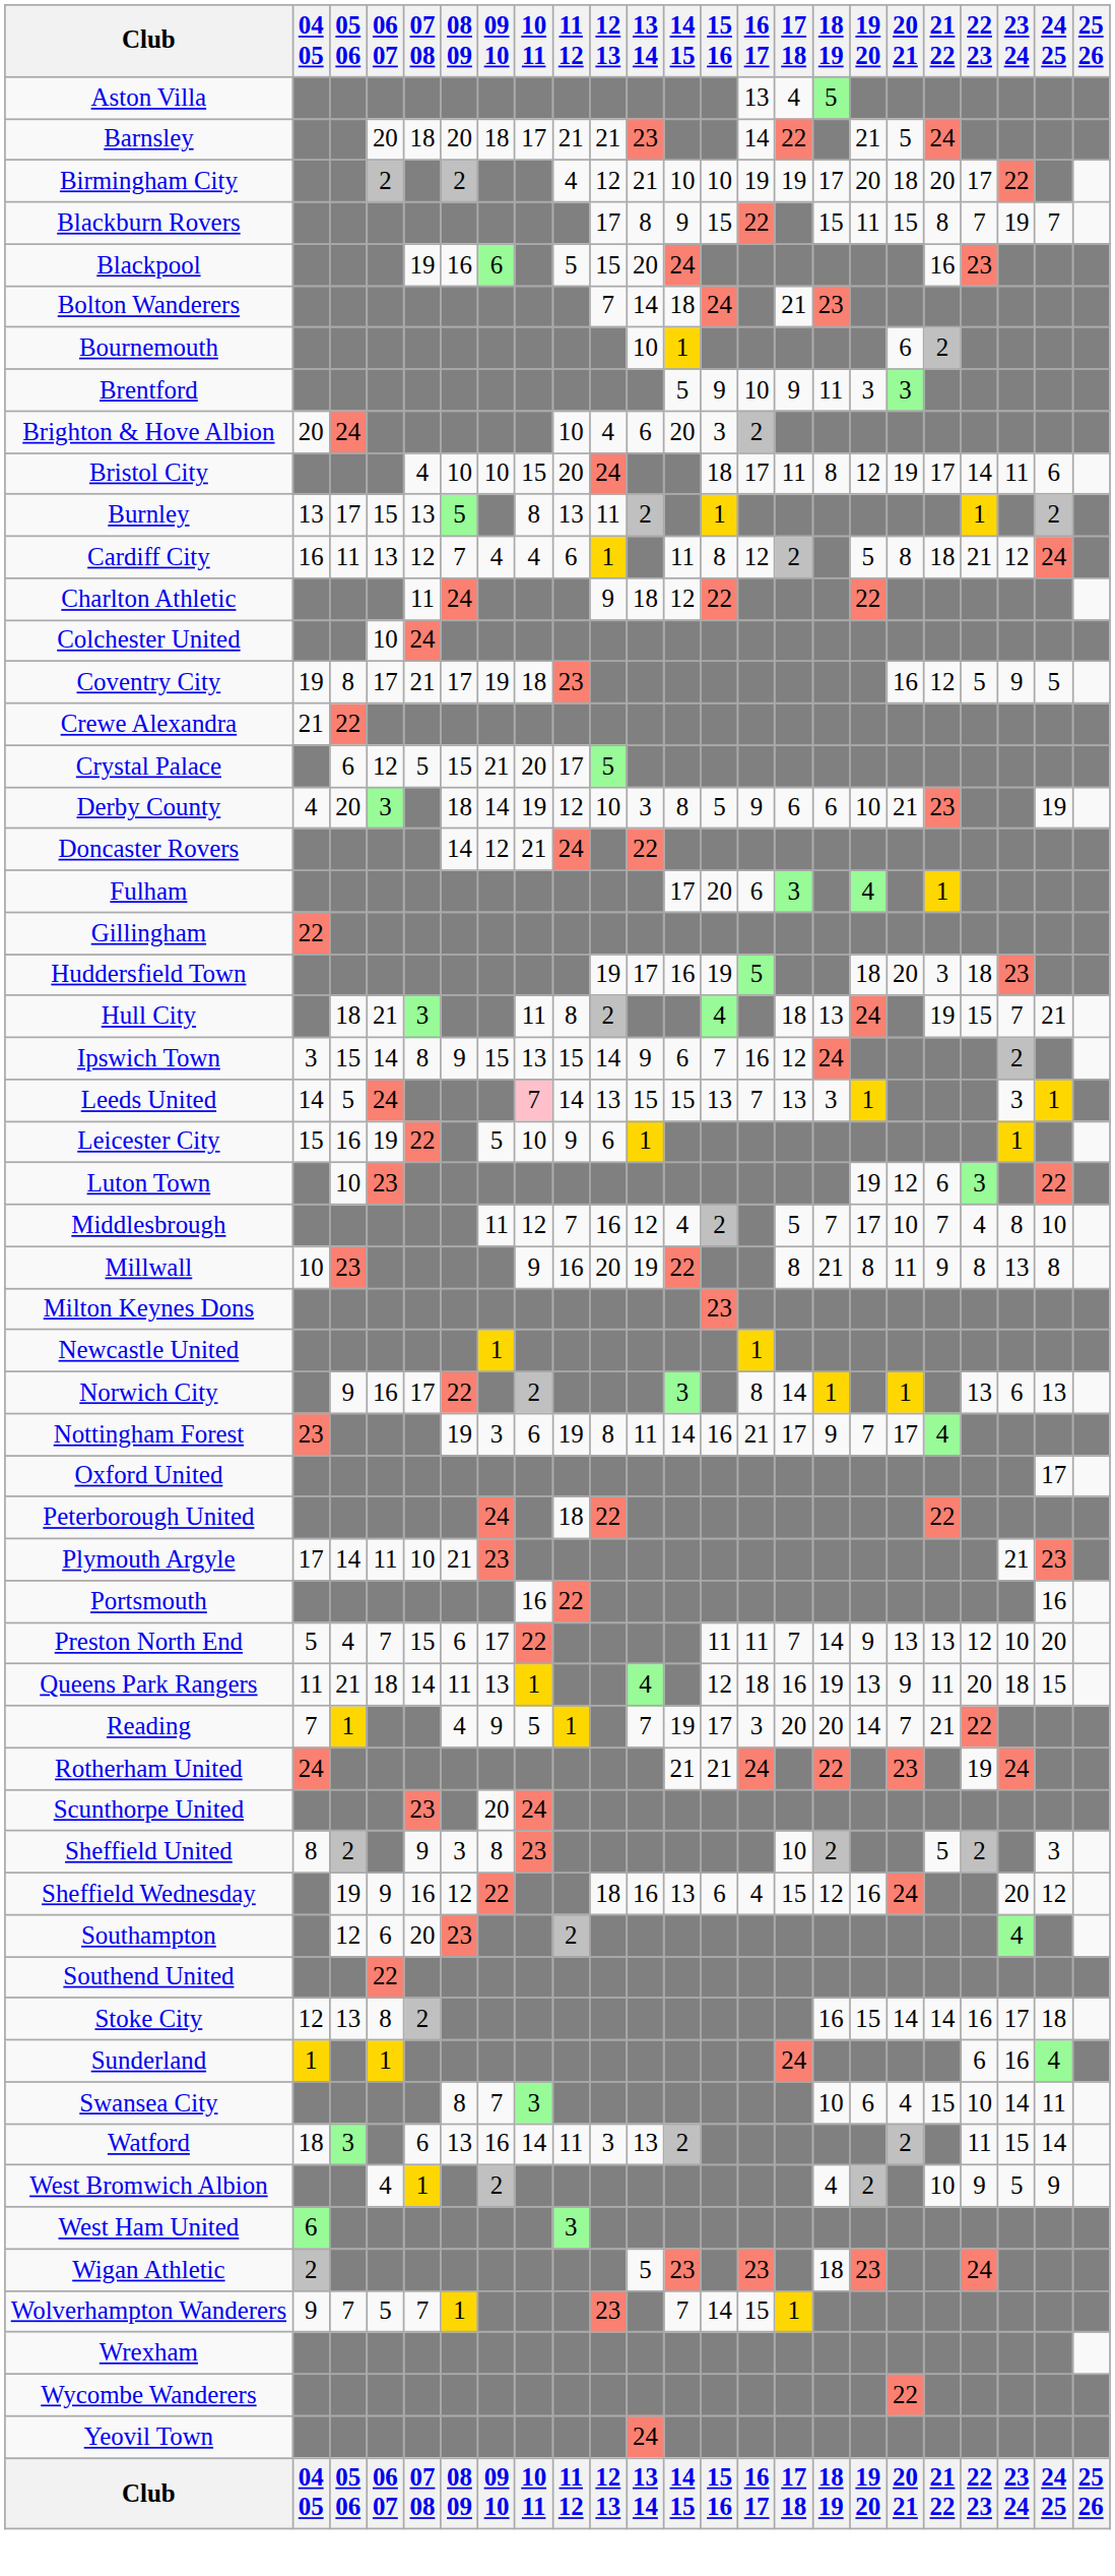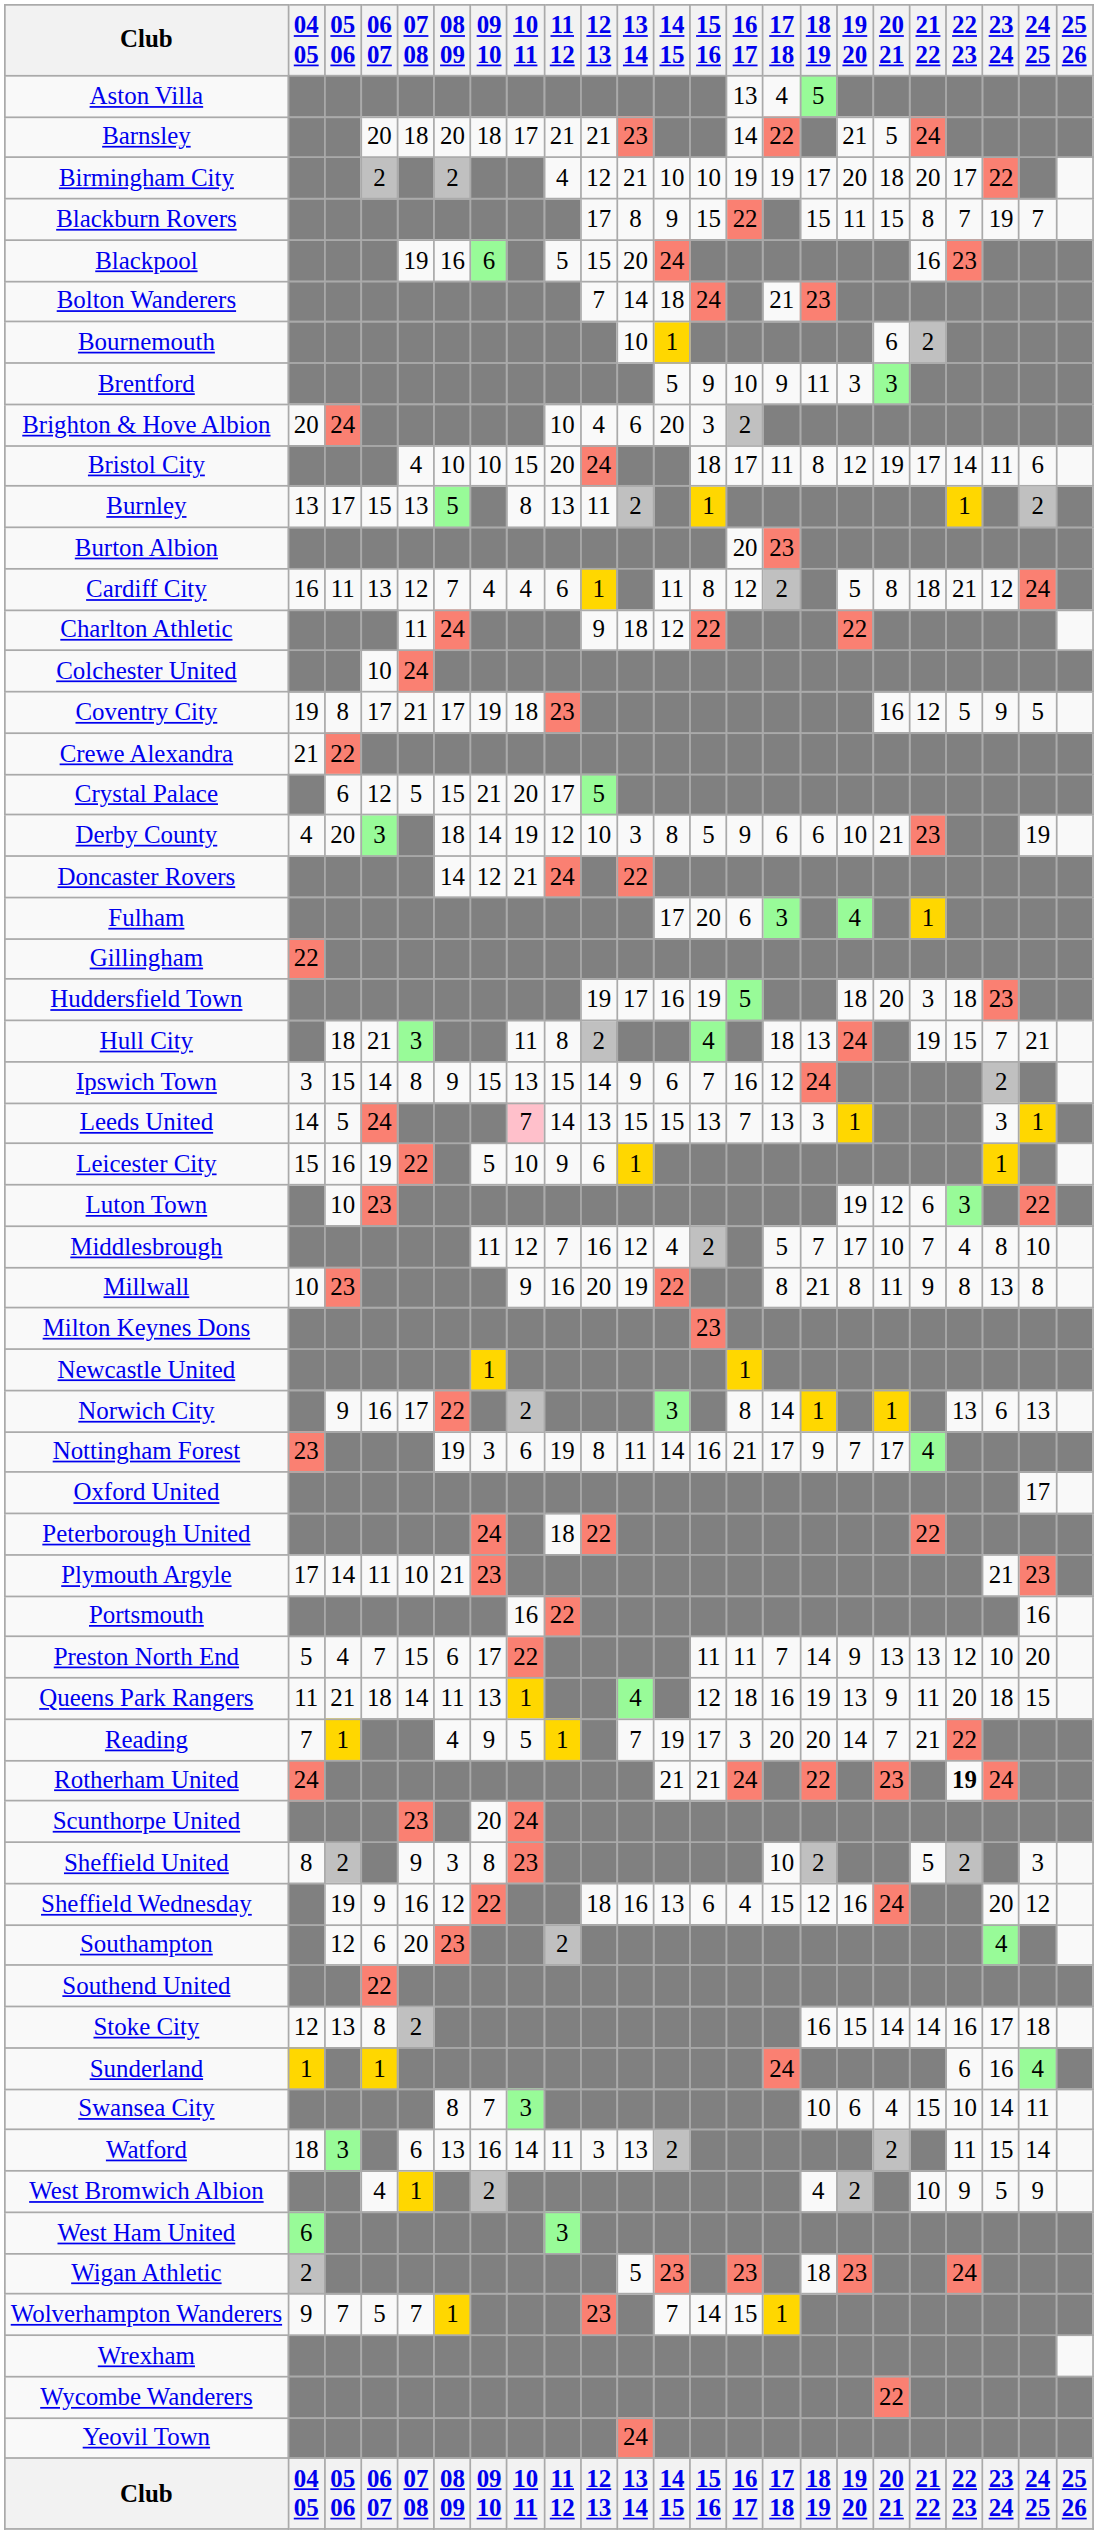+ row: Burton Albion | 20 | 23
Rotherham United | 22 23: normal -> bold
